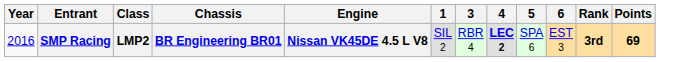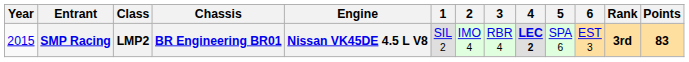+ column: 2 | IMO 4
SMP Racing | Year: 2016 -> 2015
SMP Racing | Points: 69 -> 83
